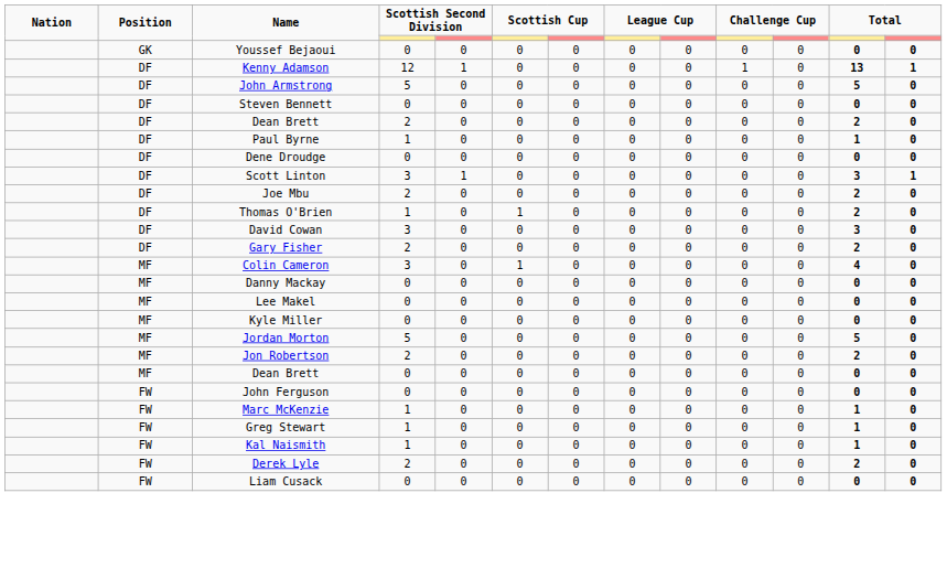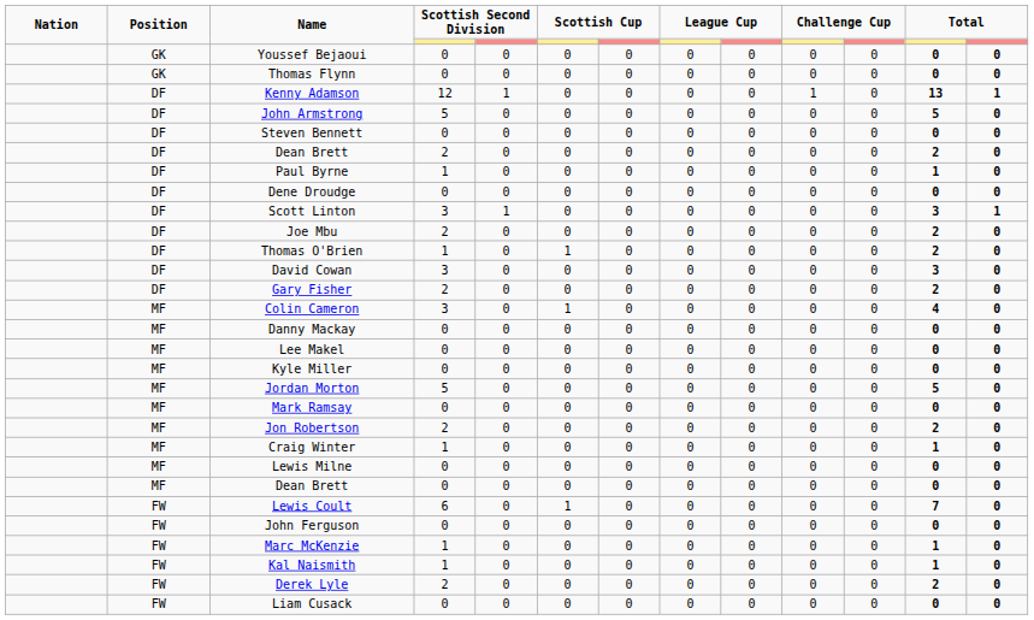+ row: GK | Thomas Flynn | 0 | 0 | 0 | 0 | 0 | 0 | 0 | 0 | 0 | 0
+ row: MF | Mark Ramsay | 0 | 0 | 0 | 0 | 0 | 0 | 0 | 0 | 0 | 0
+ row: MF | Craig Winter | 1 | 0 | 0 | 0 | 0 | 0 | 0 | 0 | 1 | 0
+ row: MF | Lewis Milne | 0 | 0 | 0 | 0 | 0 | 0 | 0 | 0 | 0 | 0
+ row: FW | Lewis Coult | 6 | 0 | 1 | 0 | 0 | 0 | 0 | 0 | 7 | 0
- row: FW | Greg Stewart | 1 | 0 | 0 | 0 | 0 | 0 | 0 | 0 | 1 | 0
